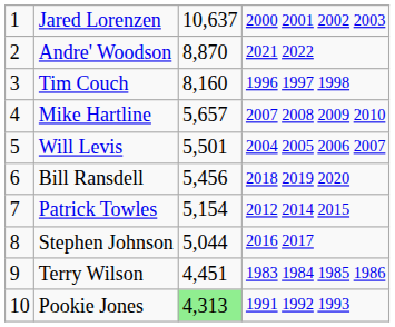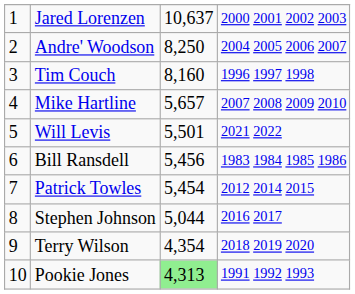Andre' Woodson | column 3: 8,870 -> 8,250
Andre' Woodson | column 4: 2021 2022 -> 2004 2005 2006 2007
Will Levis | column 4: 2004 2005 2006 2007 -> 2021 2022
Bill Ransdell | column 4: 2018 2019 2020 -> 1983 1984 1985 1986
Patrick Towles | column 3: 5,154 -> 5,454
Terry Wilson | column 3: 4,451 -> 4,354
Terry Wilson | column 4: 1983 1984 1985 1986 -> 2018 2019 2020
